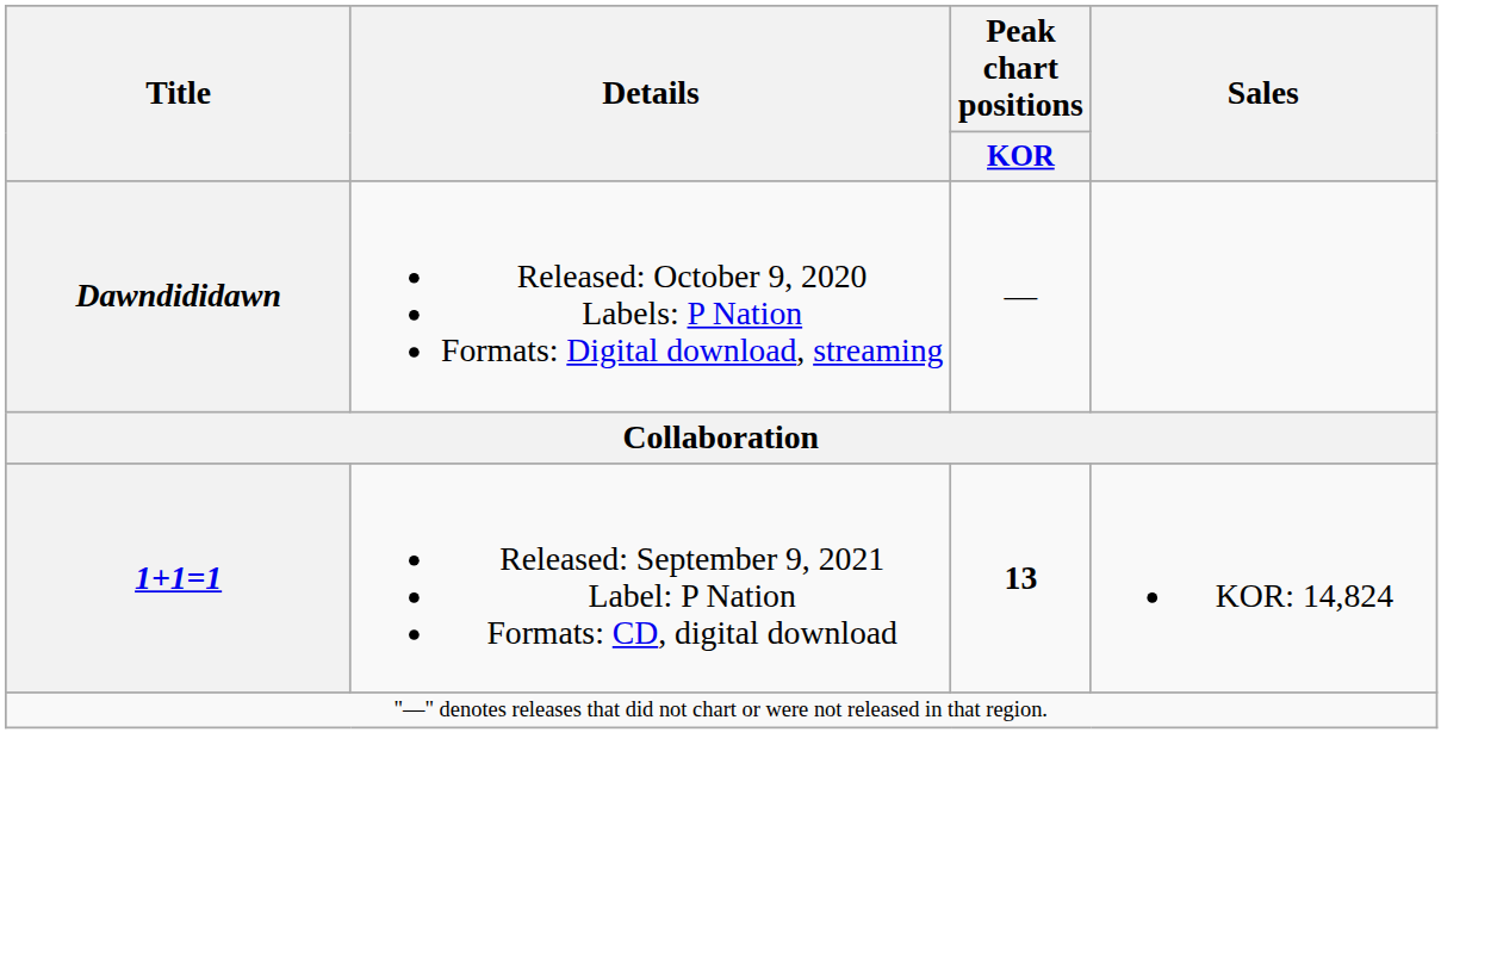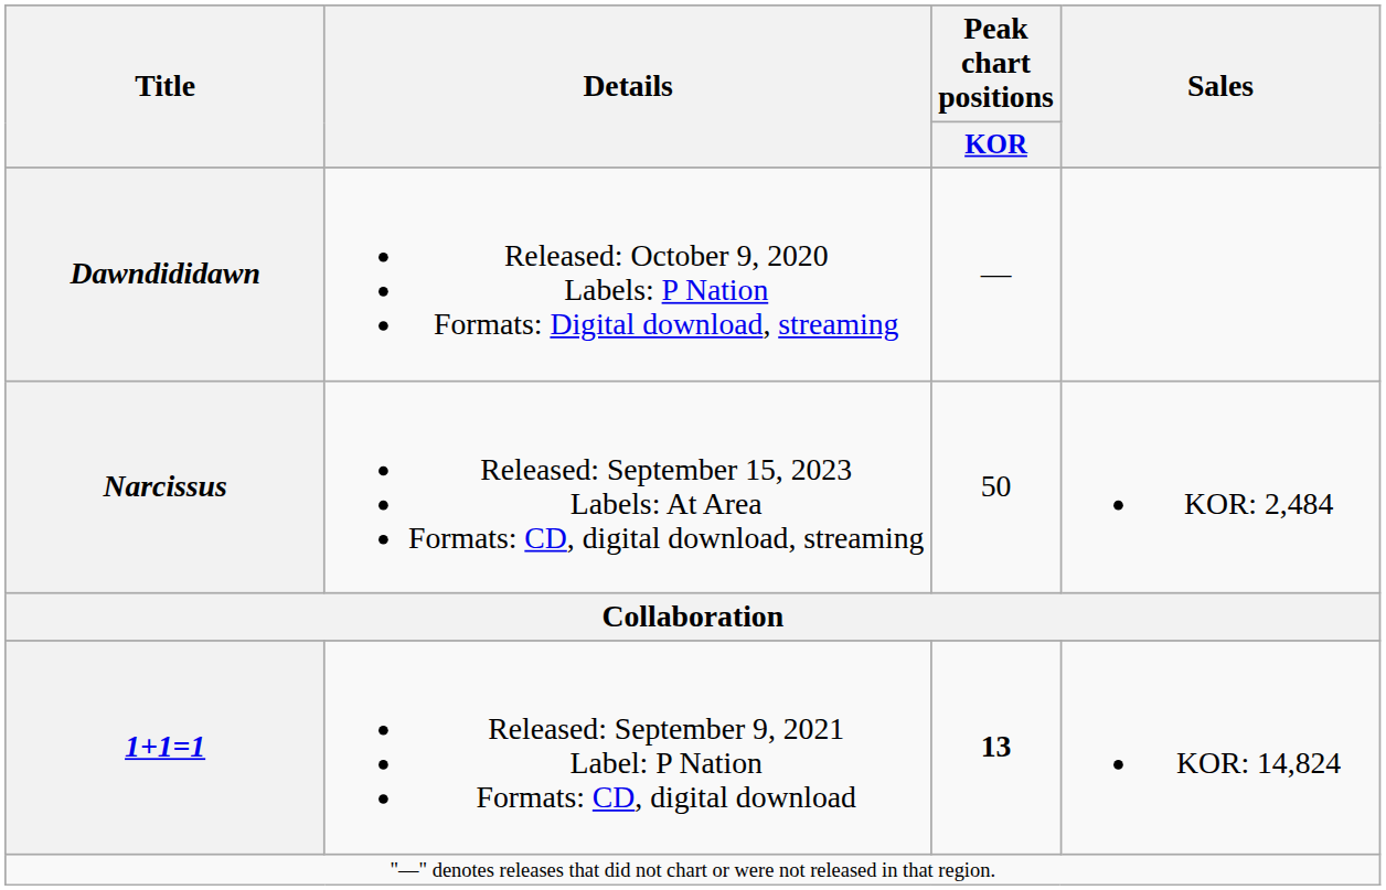+ row: Narcissus | Released: September 15, 2023 Labels: At Area Formats: CD, digital download, streaming | 50 | KOR: 2,484
